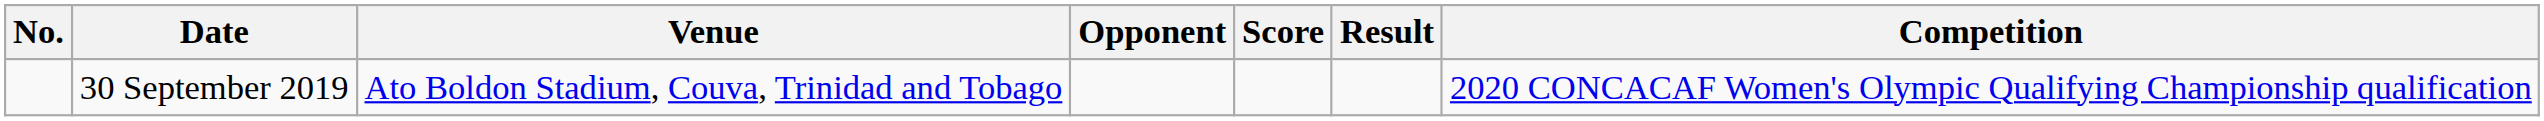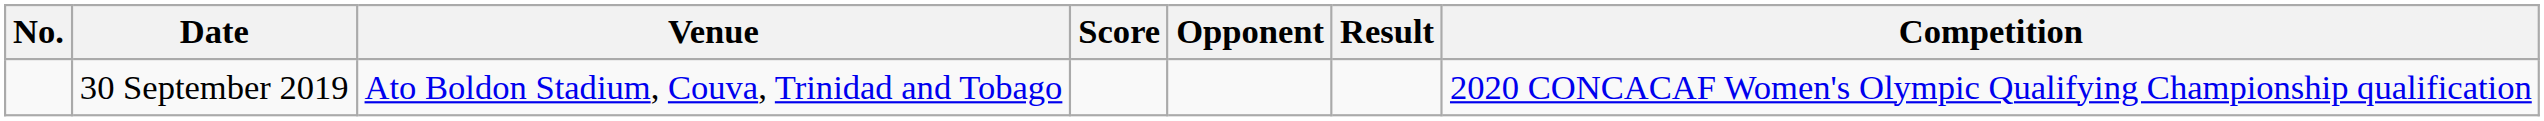columns swapped: Opponent <-> Score
